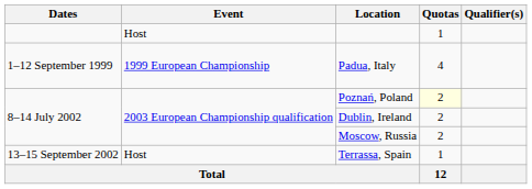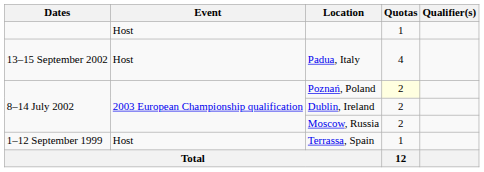Padua, Italy | Dates: 1–12 September 1999 -> 13–15 September 2002
Padua, Italy | Event: 1999 European Championship -> Host
Terrassa, Spain | Dates: 13–15 September 2002 -> 1–12 September 1999
